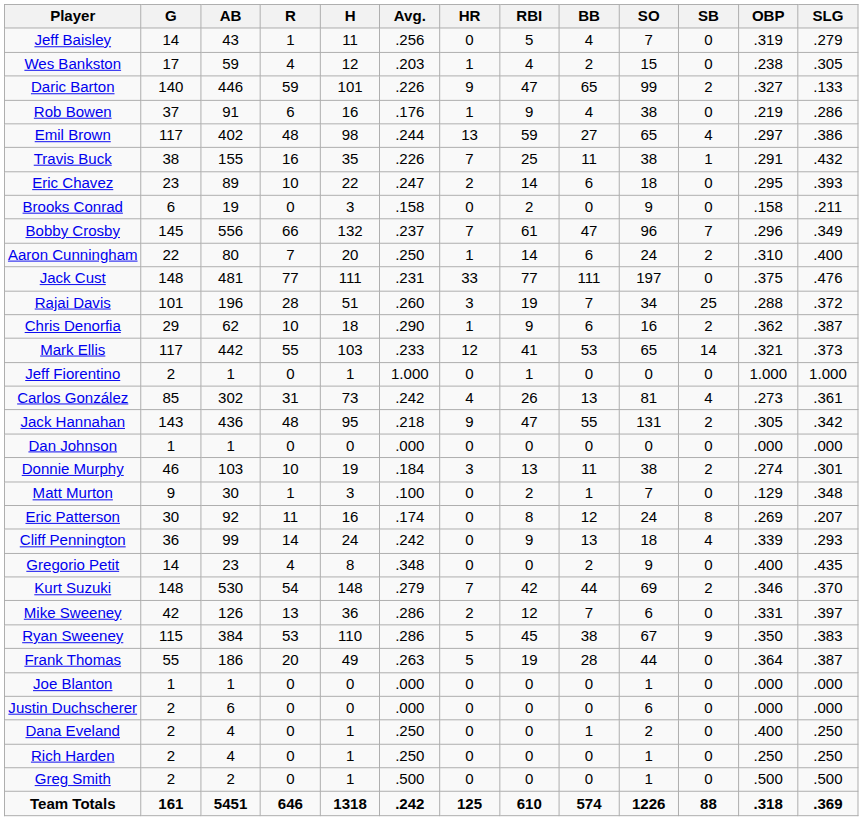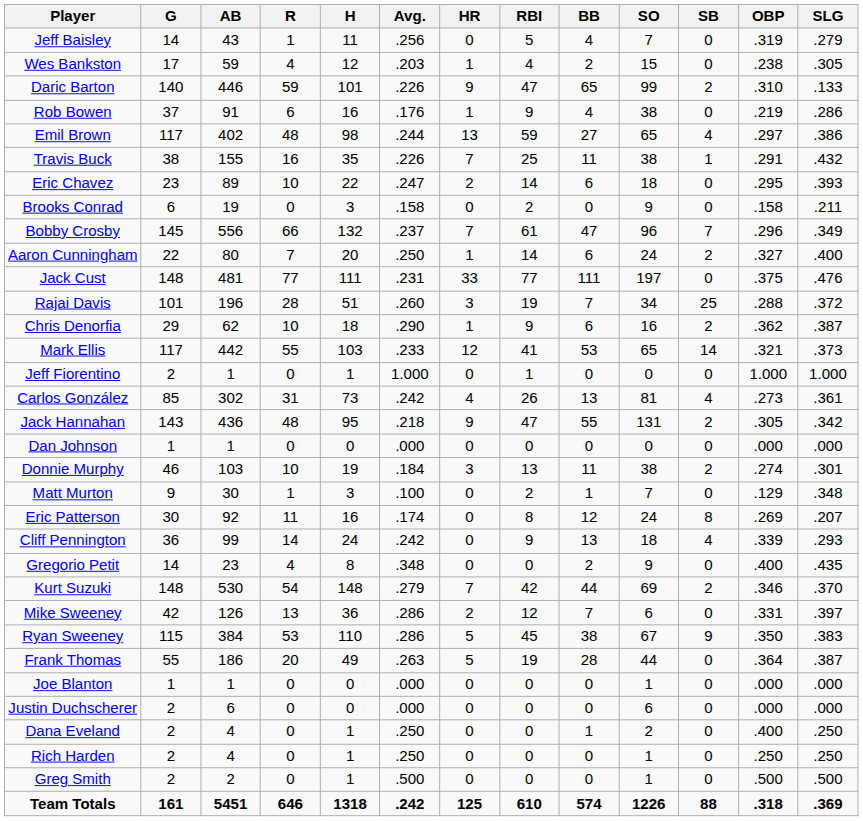Daric Barton | OBP: .327 -> .310
Aaron Cunningham | OBP: .310 -> .327
